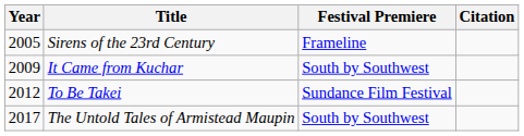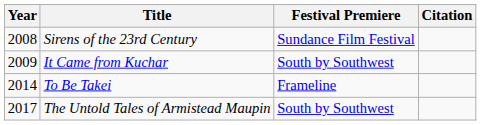Sirens of the 23rd Century | Year: 2005 -> 2008
Sirens of the 23rd Century | Festival Premiere: Frameline -> Sundance Film Festival
To Be Takei | Year: 2012 -> 2014
To Be Takei | Festival Premiere: Sundance Film Festival -> Frameline
